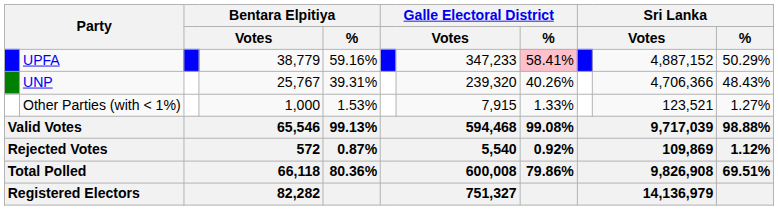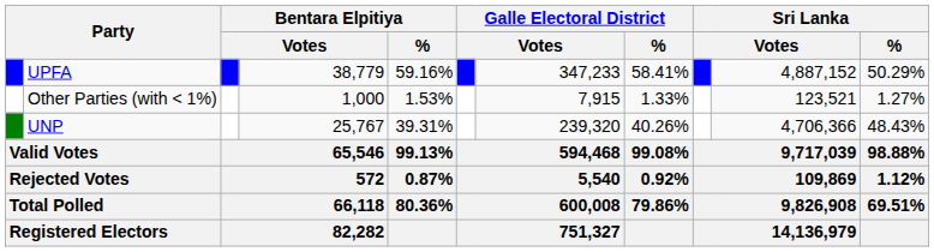UPFA | Galle Electoral District / %: pink background -> no background
rows swapped: UNP <-> Other Parties (with < 1%)
